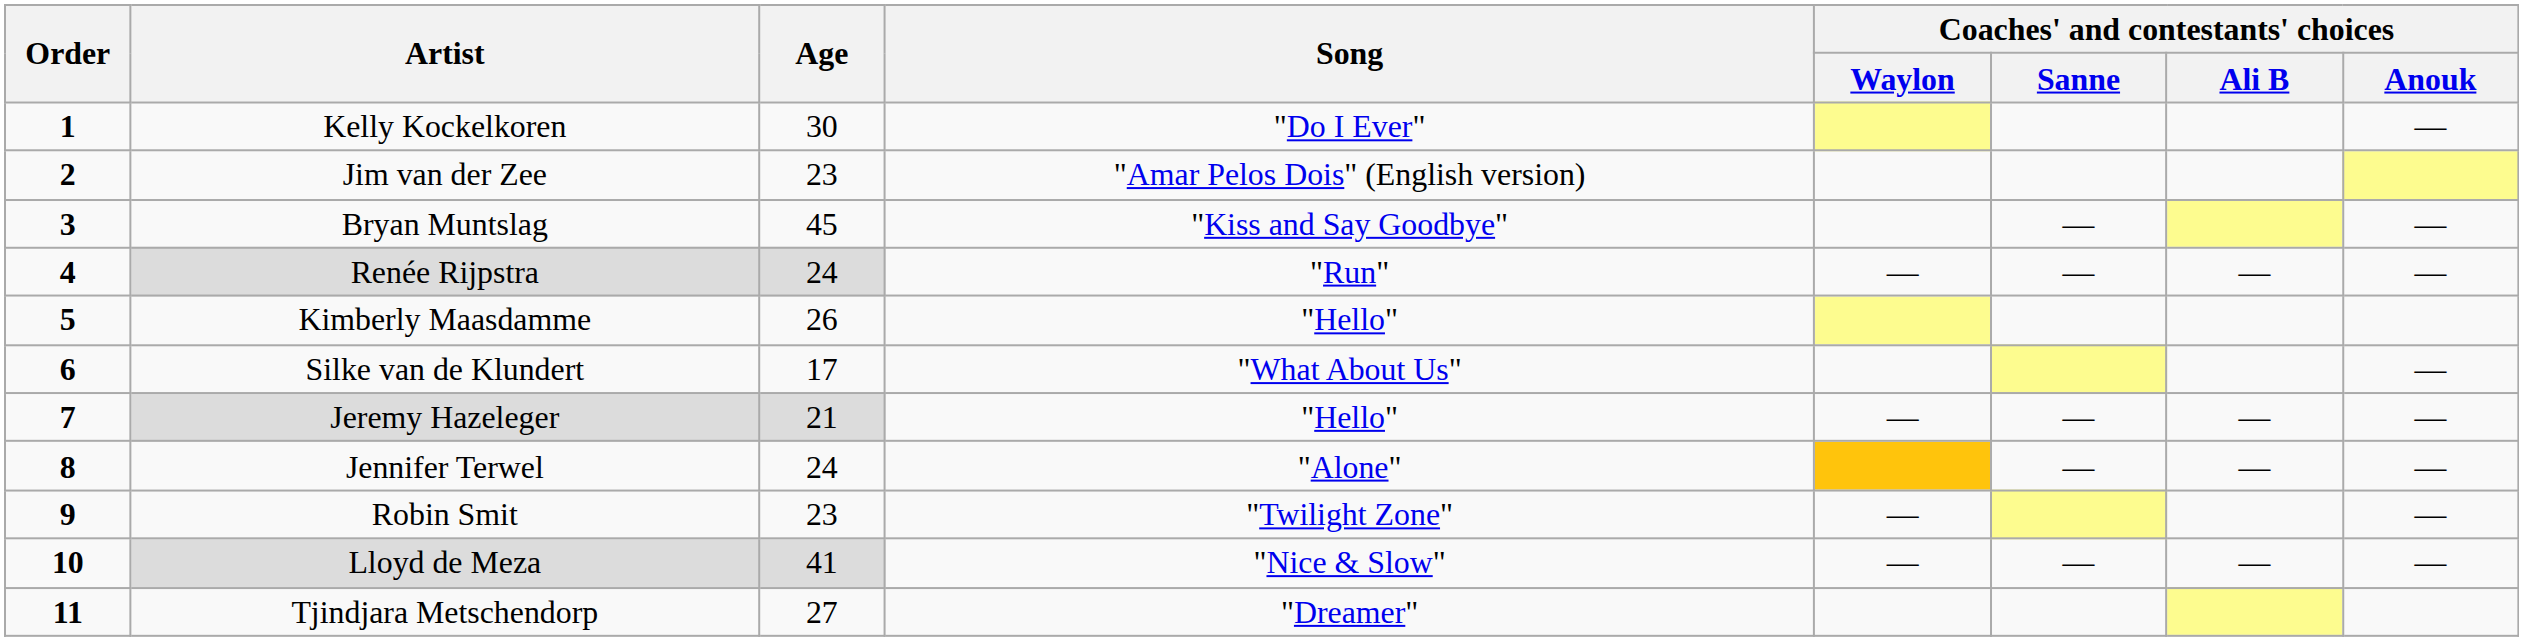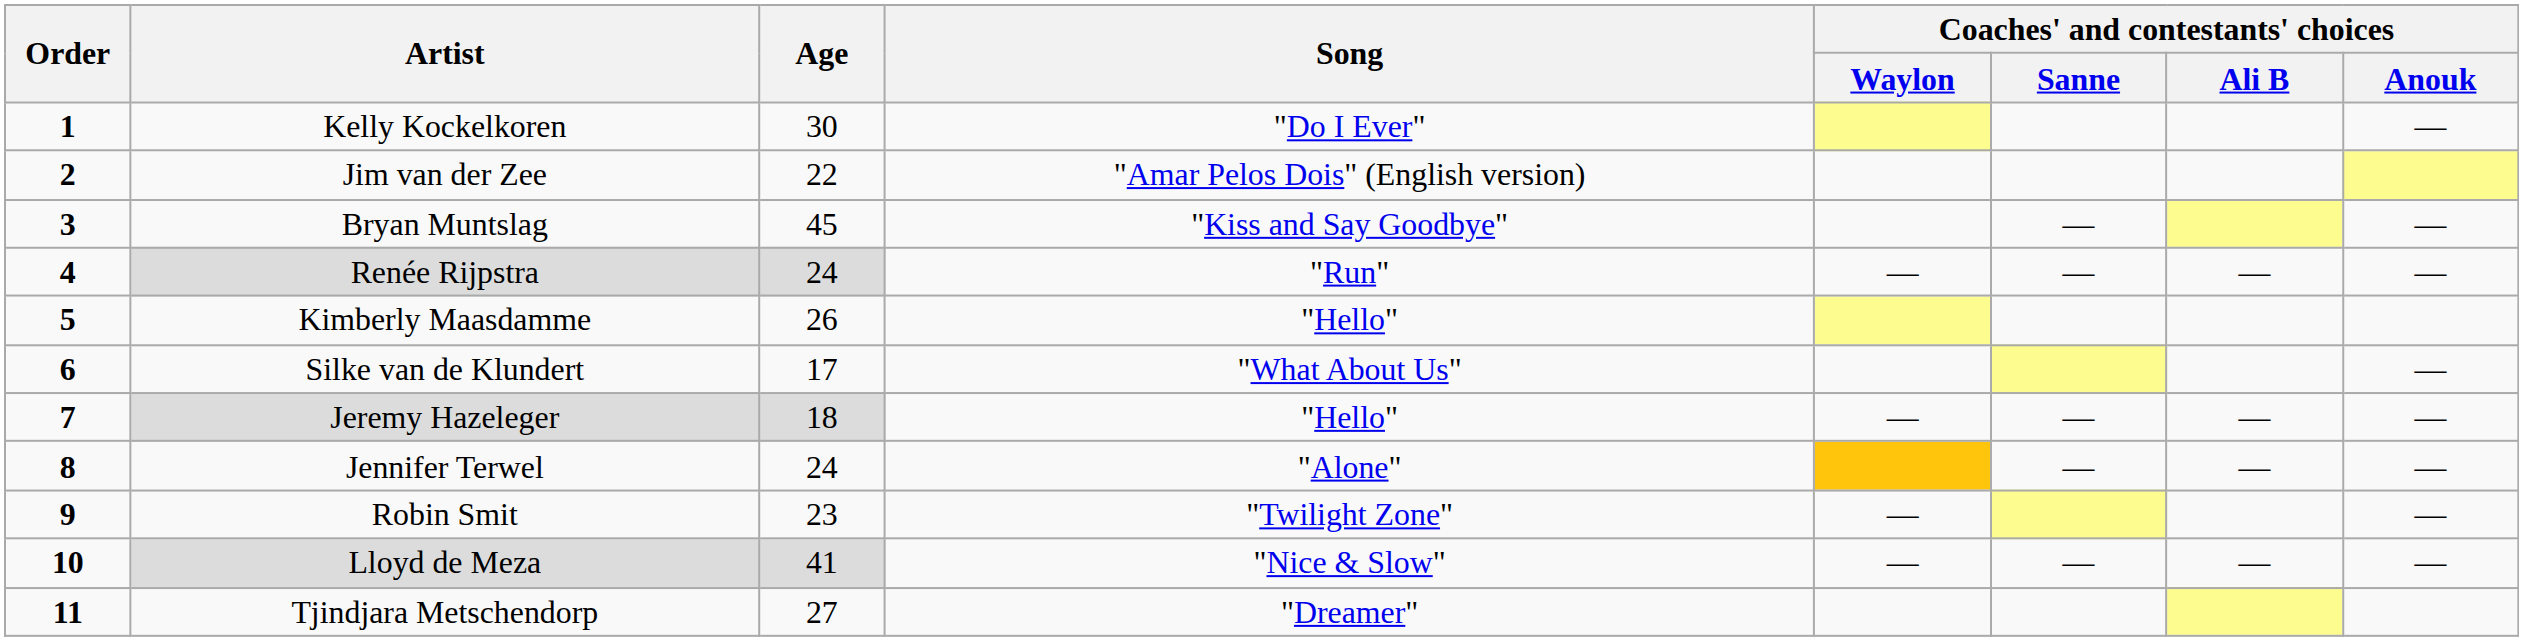Jim van der Zee | Age: 23 -> 22
Jeremy Hazeleger | Age: 21 -> 18
